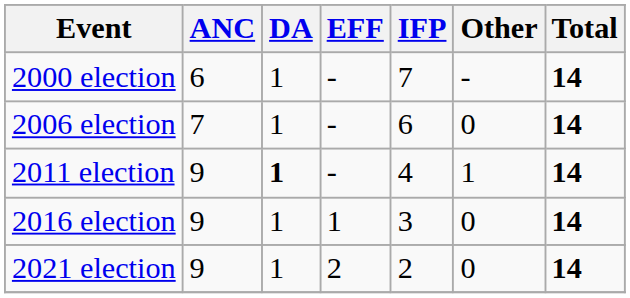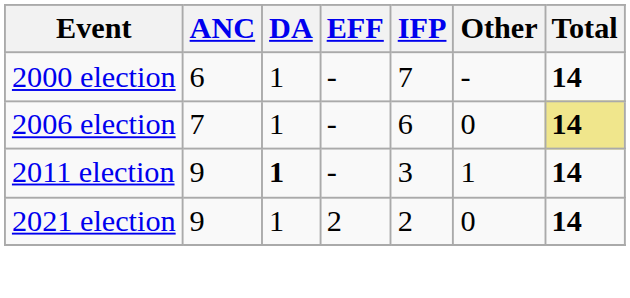2006 election | Total: no background -> khaki background
2011 election | IFP: 4 -> 3
- row: 2016 election | 9 | 1 | 1 | 3 | 0 | 14
